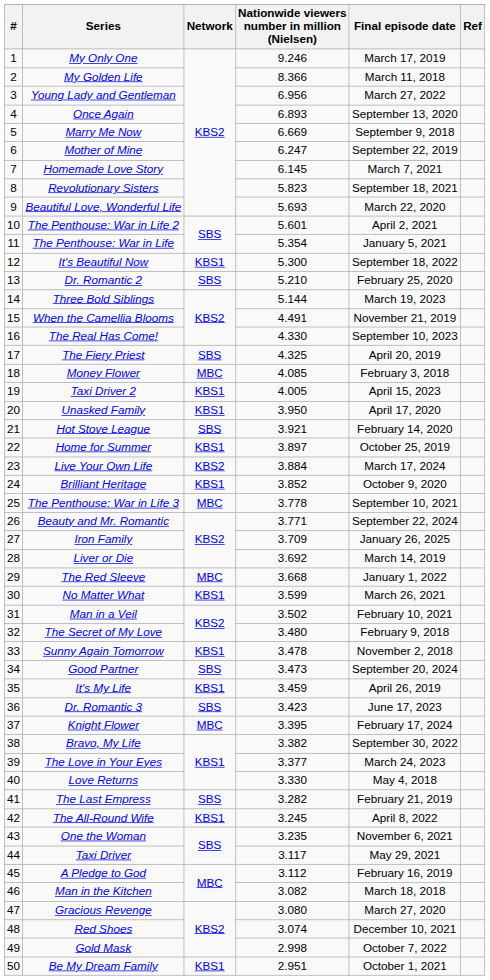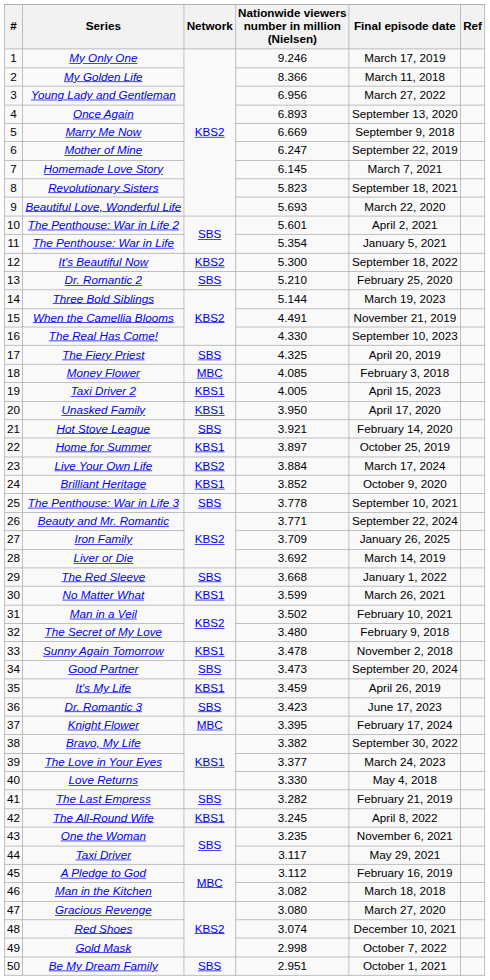It's Beautiful Now | Network: KBS1 -> KBS2
The Penthouse: War in Life 3 | Network: MBC -> SBS
The Red Sleeve | Network: MBC -> SBS
Be My Dream Family | Network: KBS1 -> SBS
